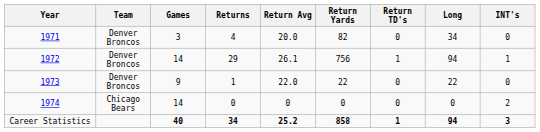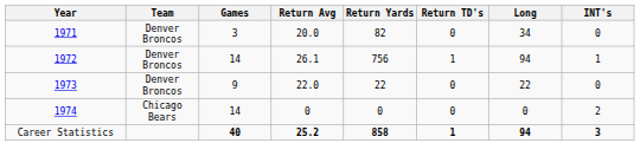- column: Returns | 4 | 29 | 1 | 0 | 34
